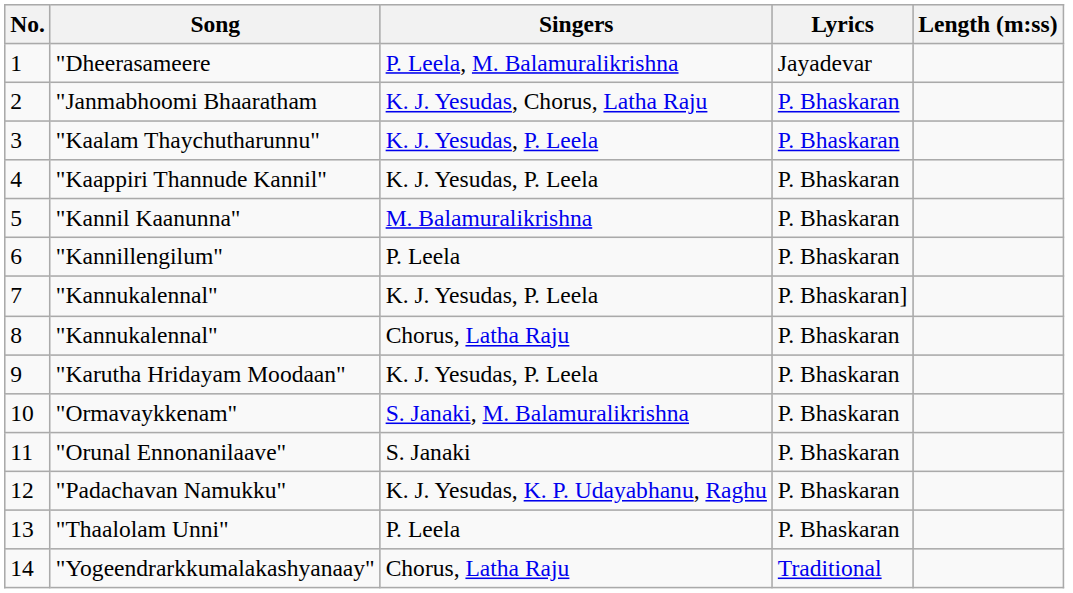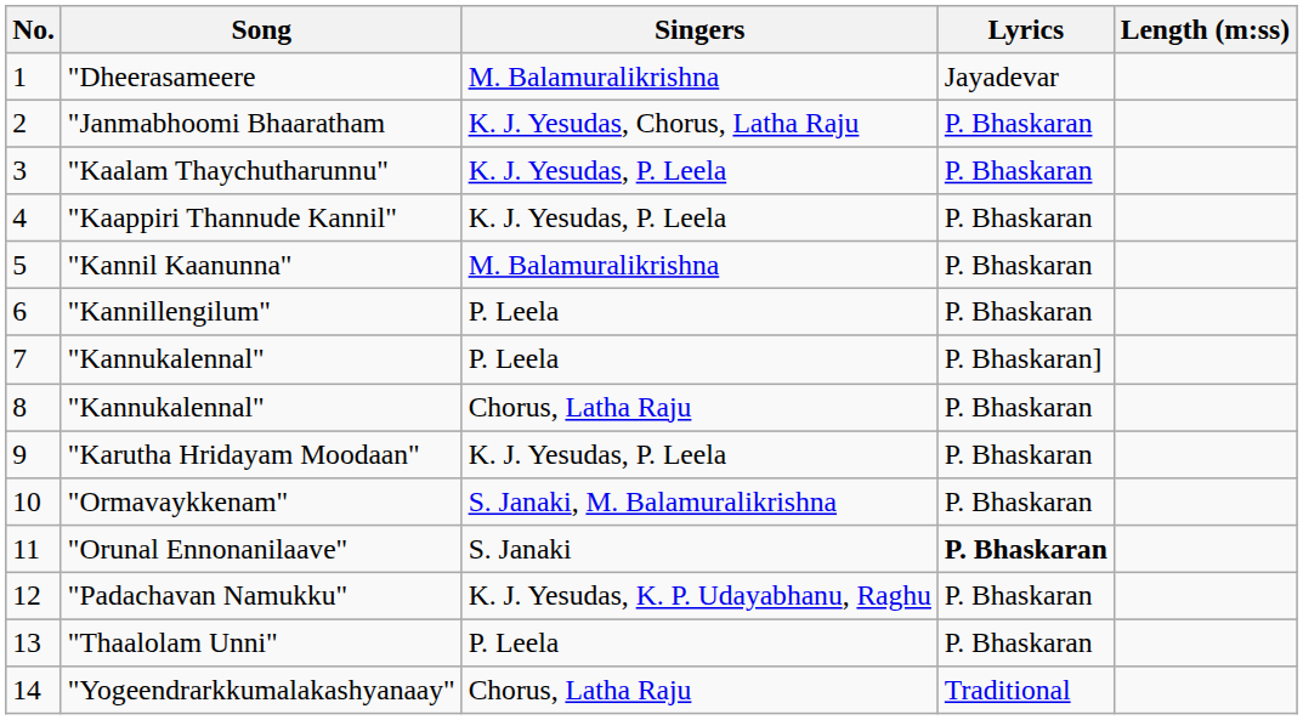"Dheerasameere | Singers: P. Leela, M. Balamuralikrishna -> M. Balamuralikrishna
7 / "Kannukalennal" | Singers: K. J. Yesudas, P. Leela -> P. Leela
"Orunal Ennonanilaave" | Lyrics: normal -> bold
